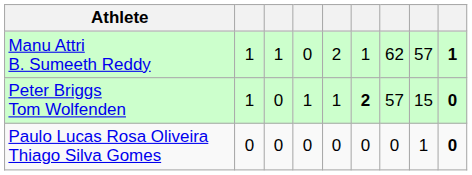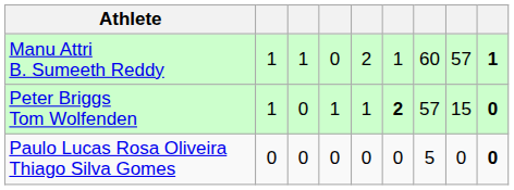Manu Attri B. Sumeeth Reddy | column 7: 62 -> 60
Paulo Lucas Rosa Oliveira Thiago Silva Gomes | column 7: 0 -> 5
Paulo Lucas Rosa Oliveira Thiago Silva Gomes | column 8: 1 -> 0
